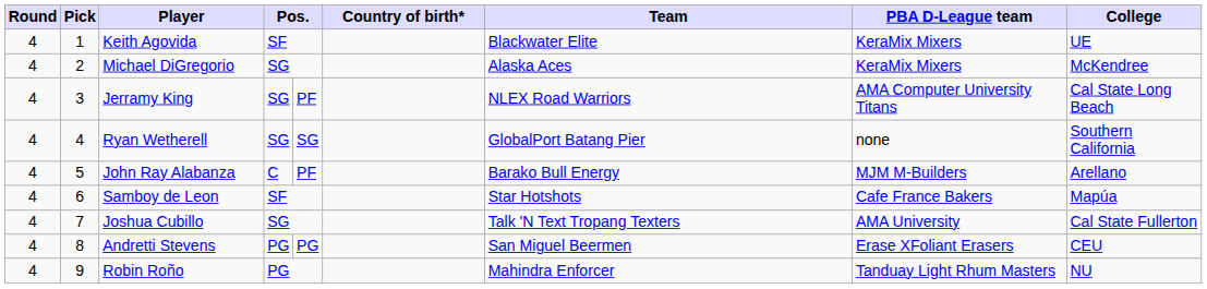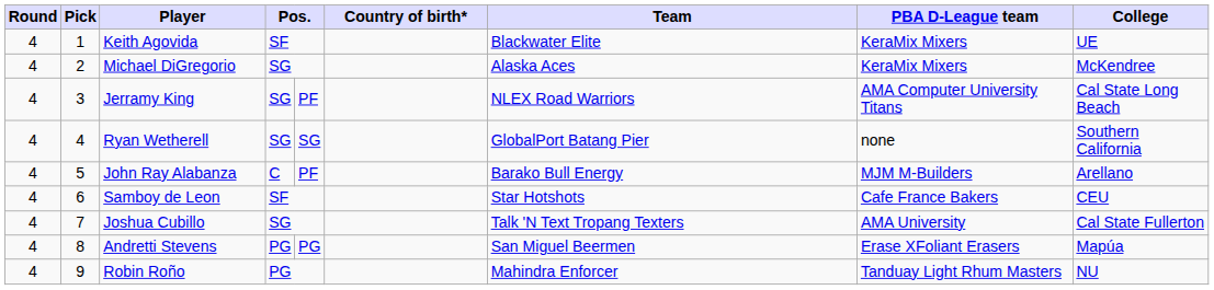Samboy de Leon | College: Mapúa -> CEU
Andretti Stevens | College: CEU -> Mapúa
